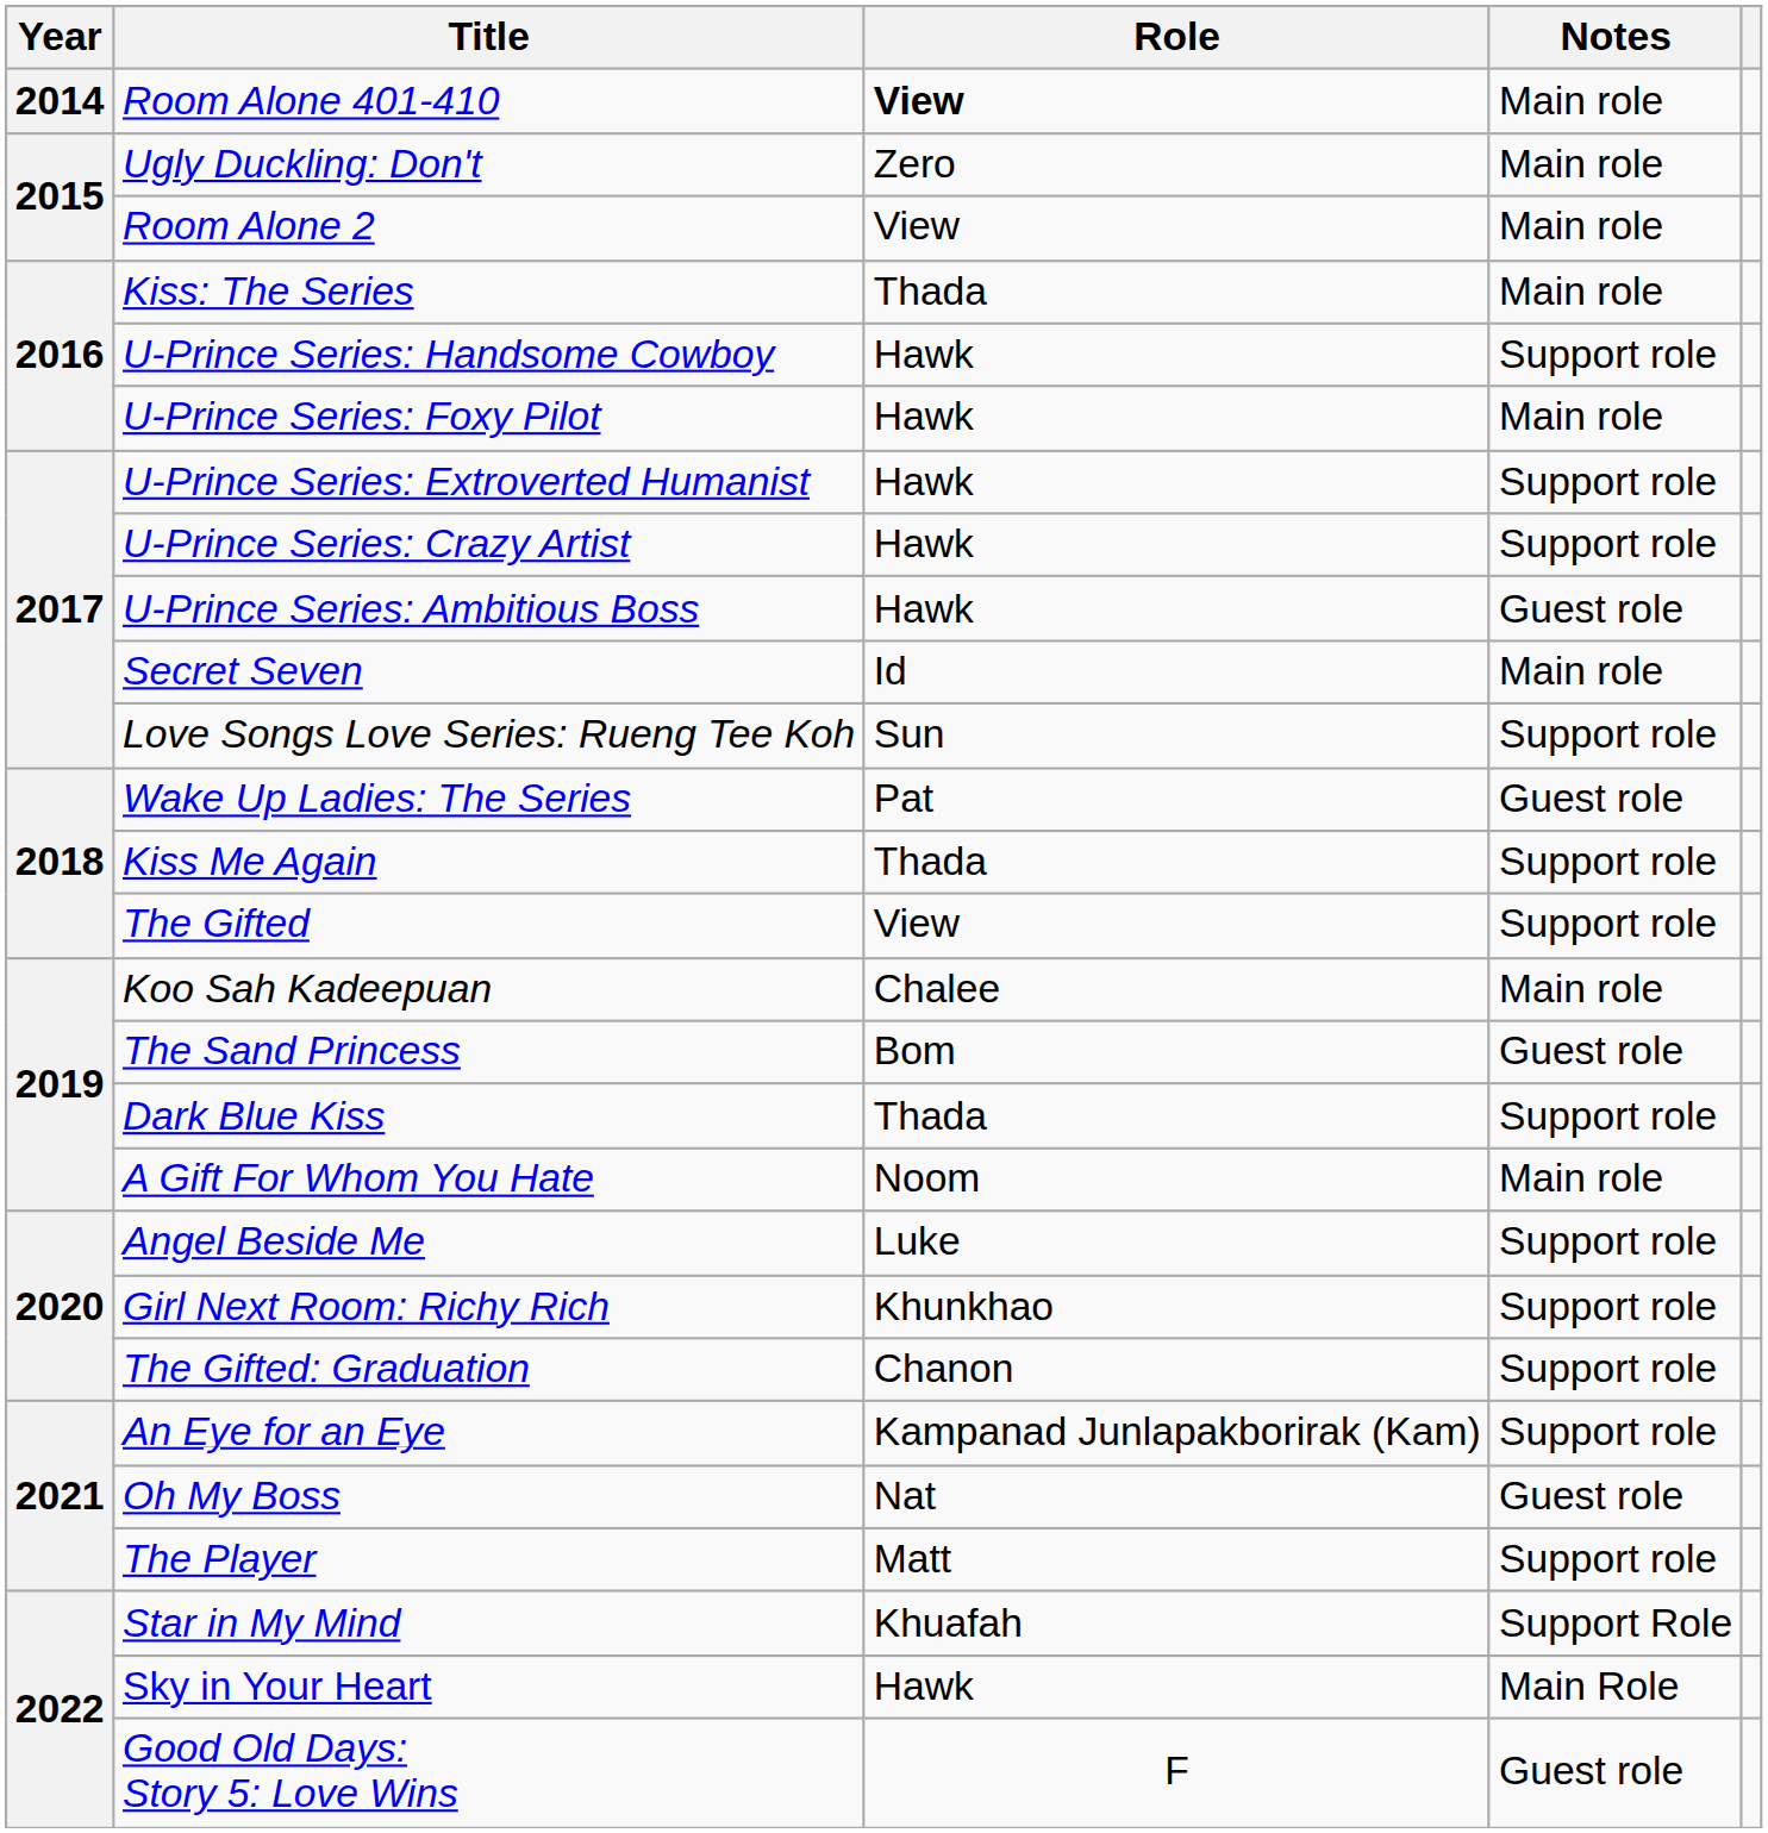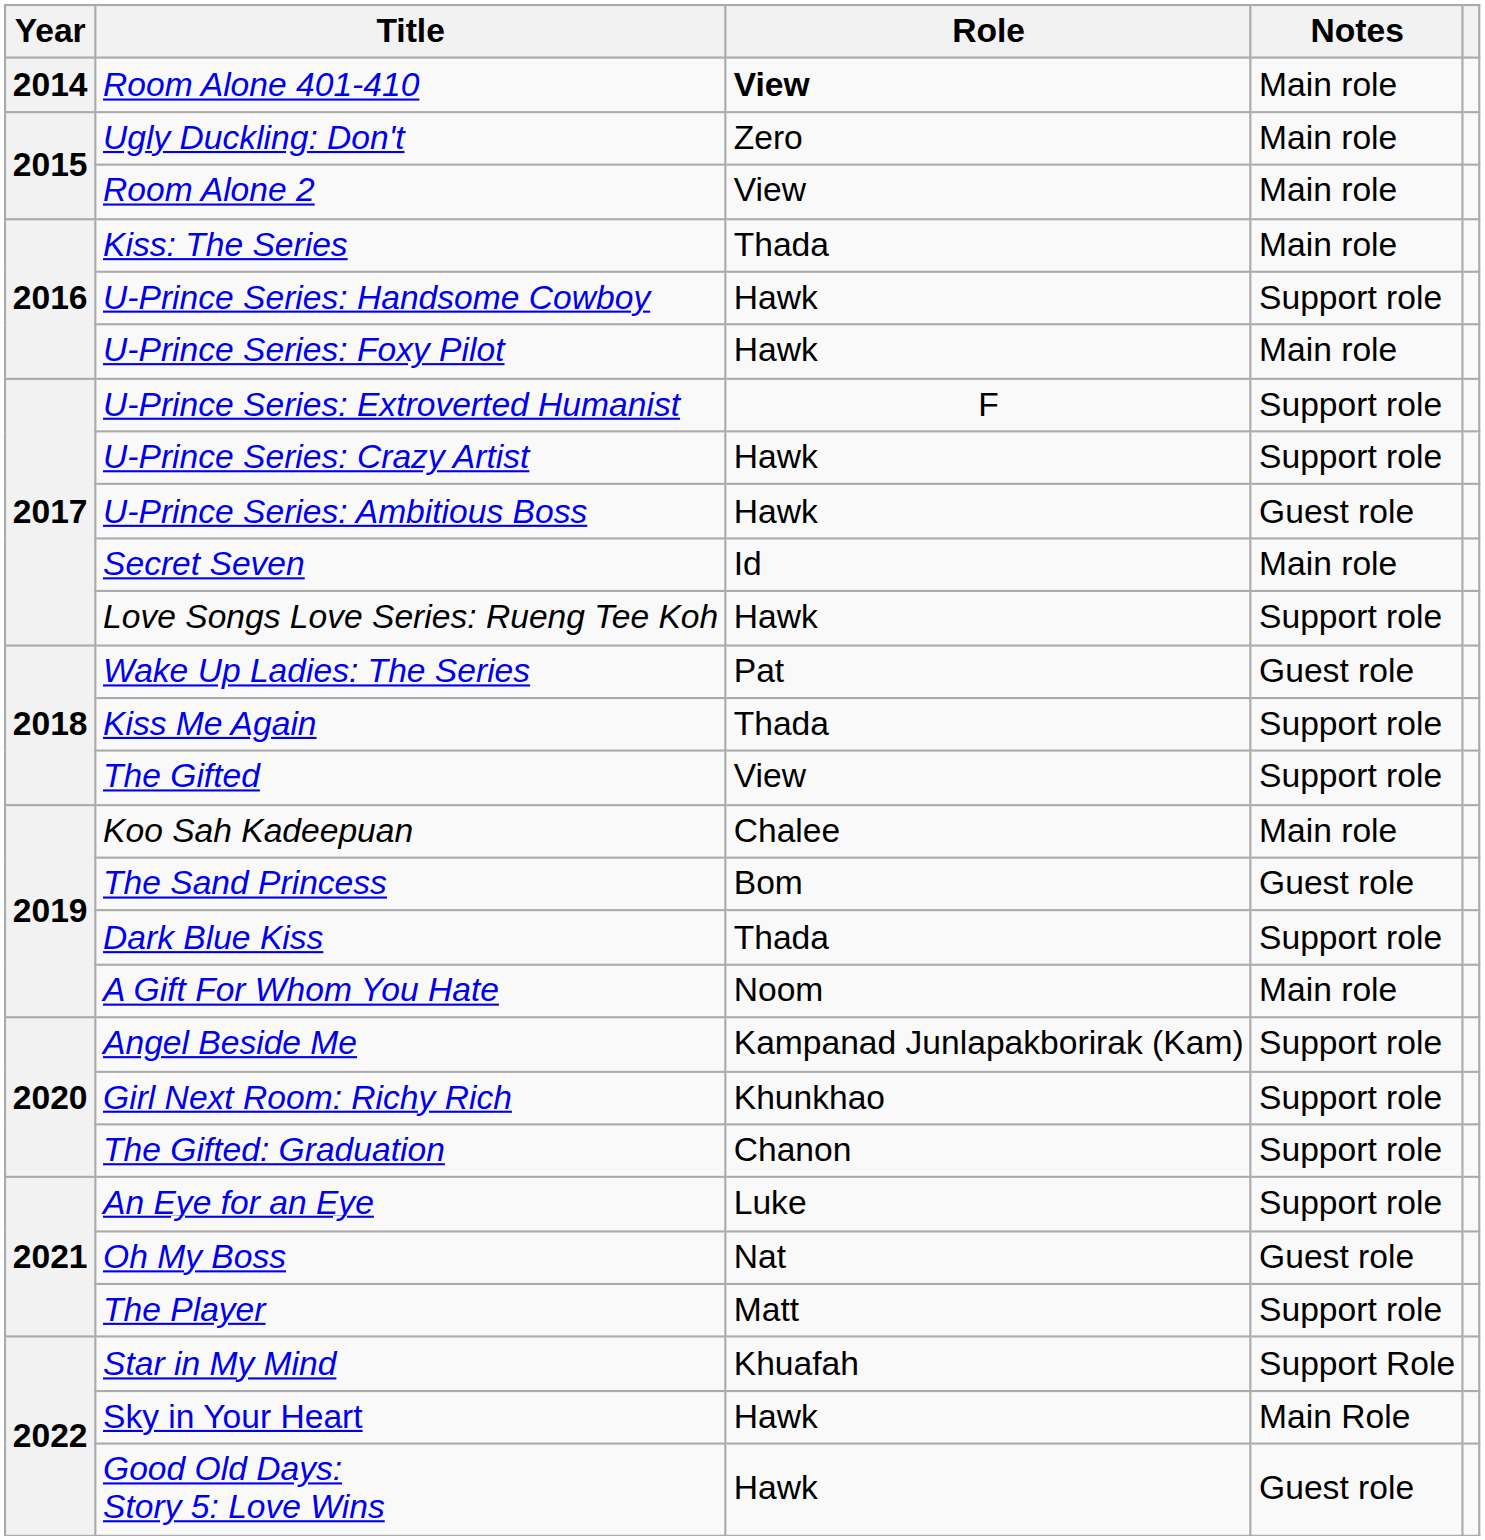U-Prince Series: Extroverted Humanist | Role: Hawk -> F
Love Songs Love Series: Rueng Tee Koh | Role: Sun -> Hawk
Angel Beside Me | Role: Luke -> Kampanad Junlapakborirak (Kam)
An Eye for an Eye | Role: Kampanad Junlapakborirak (Kam) -> Luke
Good Old Days: Story 5: Love Wins | Role: F -> Hawk
